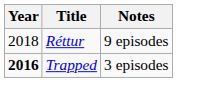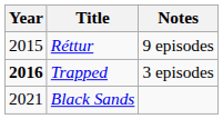Réttur | Year: 2018 -> 2015
+ row: 2021 | Black Sands
